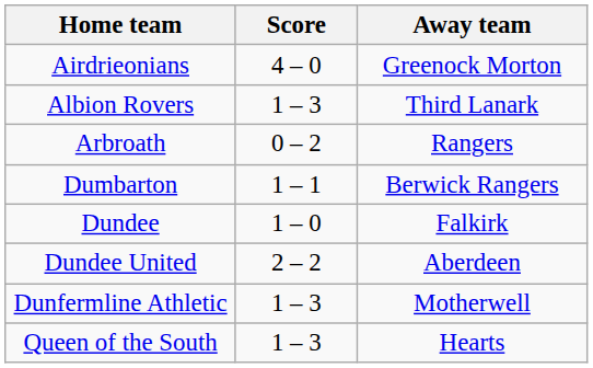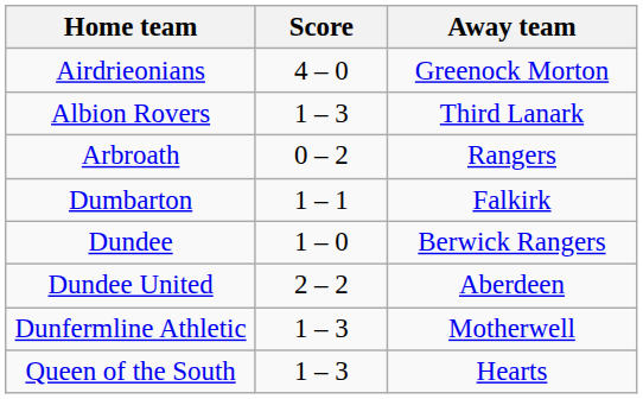Dumbarton | Away team: Berwick Rangers -> Falkirk
Dundee | Away team: Falkirk -> Berwick Rangers
